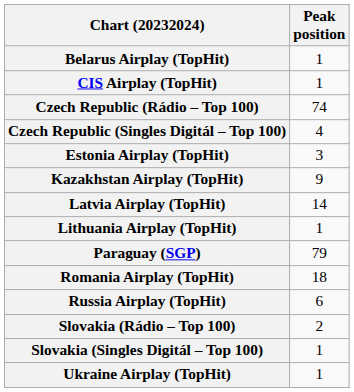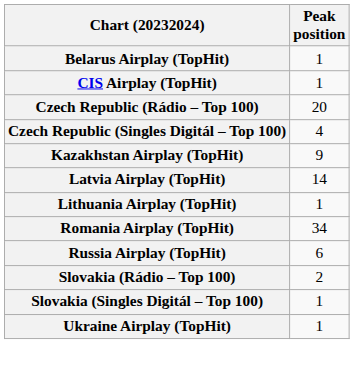Czech Republic (Rádio – Top 100) | Peak position: 74 -> 20
- row: Estonia Airplay (TopHit) | 3
- row: Paraguay (SGP) | 79
Romania Airplay (TopHit) | Peak position: 18 -> 34
